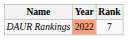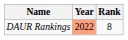DAUR Rankings | Rank: 7 -> 8
